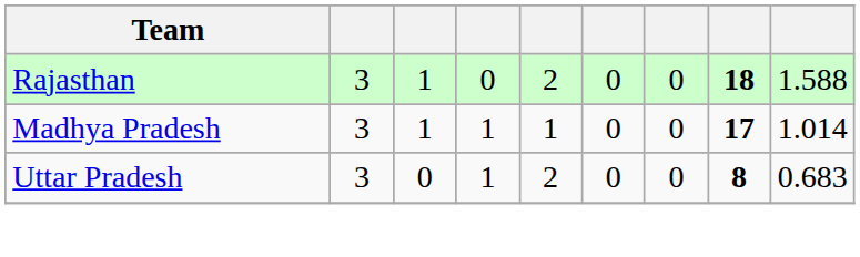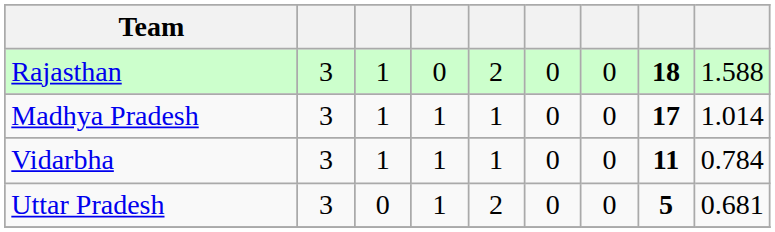+ row: Vidarbha | 3 | 1 | 1 | 1 | 0 | 0 | 11 | 0.784
Uttar Pradesh | column 8: 8 -> 5
Uttar Pradesh | column 9: 0.683 -> 0.681
